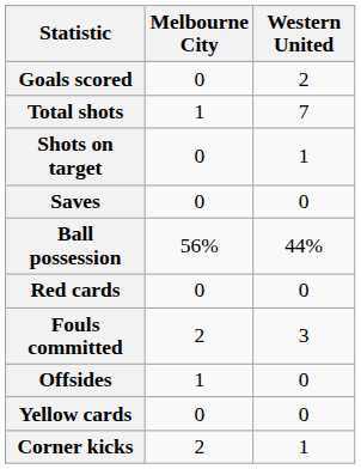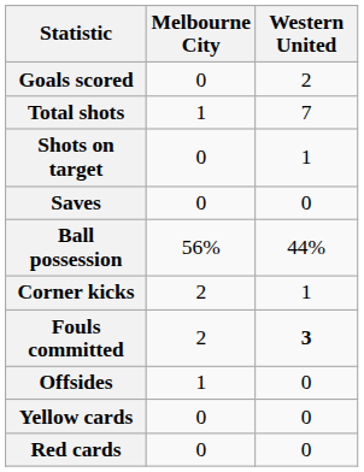rows swapped: Corner kicks <-> Red cards
Fouls committed | Western United: normal -> bold
